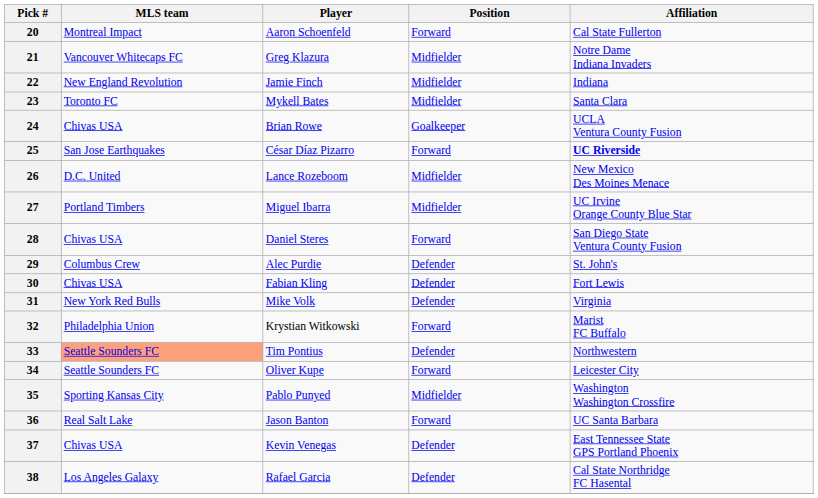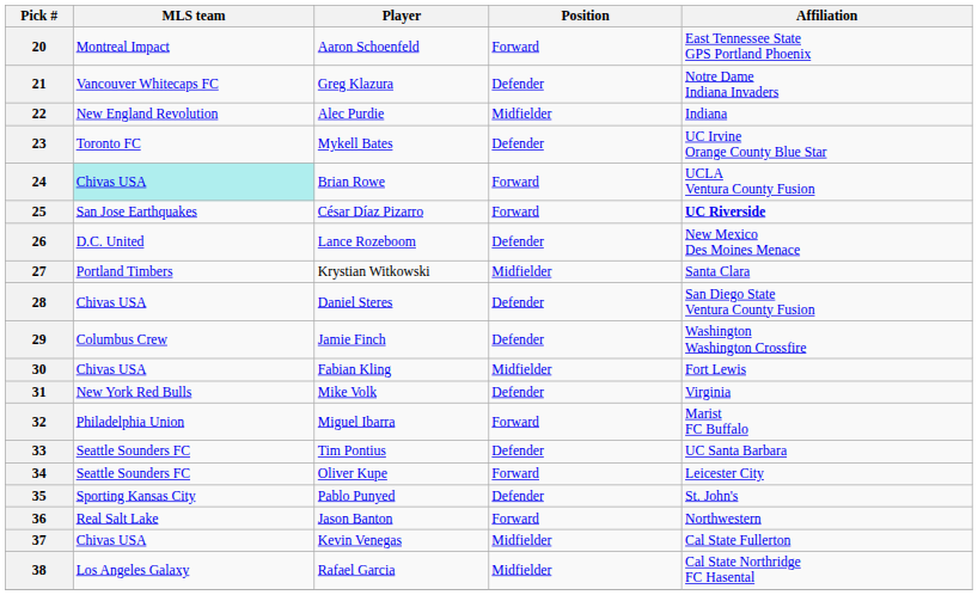20 | Affiliation: Cal State Fullerton -> East Tennessee State GPS Portland Phoenix
21 | Position: Midfielder -> Defender
22 | Player: Jamie Finch -> Alec Purdie
23 | Position: Midfielder -> Defender
23 | Affiliation: Santa Clara -> UC Irvine Orange County Blue Star
24 | MLS team: no background -> paleturquoise background
24 | Position: Goalkeeper -> Forward
26 | Position: Midfielder -> Defender
27 | Player: Miguel Ibarra -> Krystian Witkowski
27 | Affiliation: UC Irvine Orange County Blue Star -> Santa Clara
28 | Position: Forward -> Defender
29 | Player: Alec Purdie -> Jamie Finch
29 | Affiliation: St. John's -> Washington Washington Crossfire
30 | Position: Defender -> Midfielder
32 | Player: Krystian Witkowski -> Miguel Ibarra
33 | MLS team: lightsalmon background -> no background
33 | Affiliation: Northwestern -> UC Santa Barbara
35 | Position: Midfielder -> Defender
35 | Affiliation: Washington Washington Crossfire -> St. John's
36 | Affiliation: UC Santa Barbara -> Northwestern
37 | Position: Defender -> Midfielder
37 | Affiliation: East Tennessee State GPS Portland Phoenix -> Cal State Fullerton
38 | Position: Defender -> Midfielder
